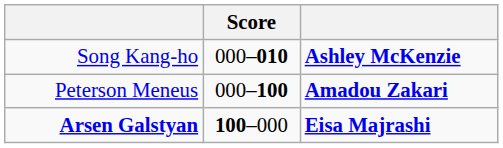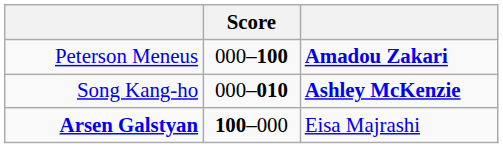rows swapped: Song Kang-ho <-> Peterson Meneus
Arsen Galstyan | column 3: bold -> normal
